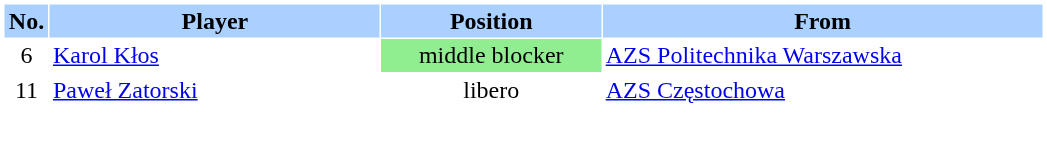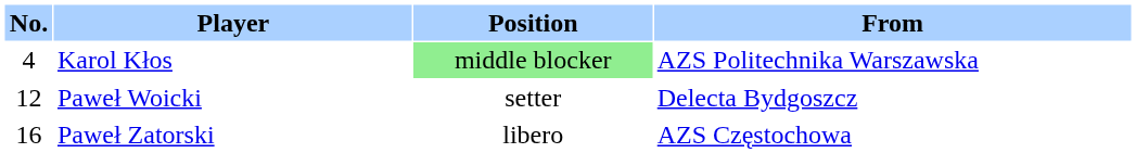Karol Kłos | No.: 6 -> 4
+ row: 12 | Paweł Woicki | setter | Delecta Bydgoszcz
Paweł Zatorski | No.: 11 -> 16
